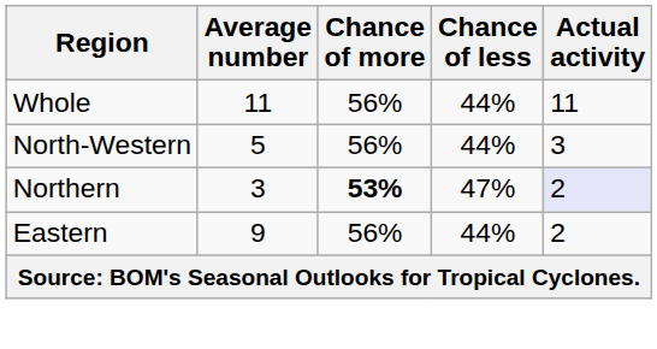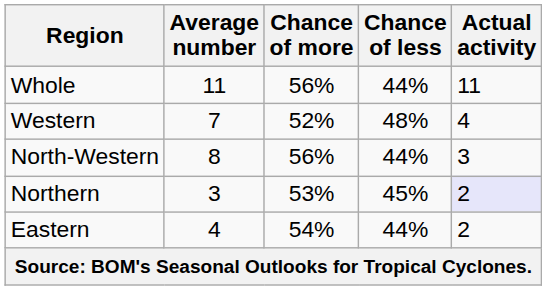+ row: Western | 7 | 52% | 48% | 4
North-Western | Average number: 5 -> 8
Northern | Chance of more: bold -> normal
Northern | Chance of less: 47% -> 45%
Eastern | Average number: 9 -> 4
Eastern | Chance of more: 56% -> 54%
